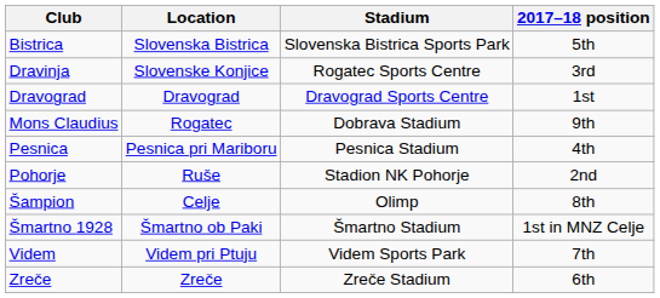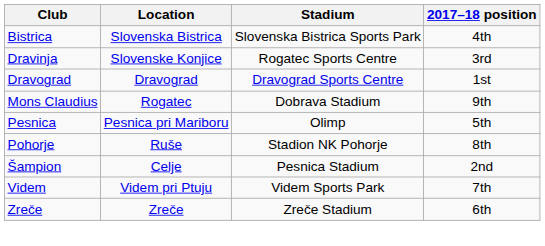Bistrica | 2017–18 position: 5th -> 4th
Pesnica | Stadium: Pesnica Stadium -> Olimp
Pesnica | 2017–18 position: 4th -> 5th
Pohorje | 2017–18 position: 2nd -> 8th
Šampion | Stadium: Olimp -> Pesnica Stadium
Šampion | 2017–18 position: 8th -> 2nd
- row: Šmartno 1928 | Šmartno ob Paki | Šmartno Stadium | 1st in MNZ Celje
